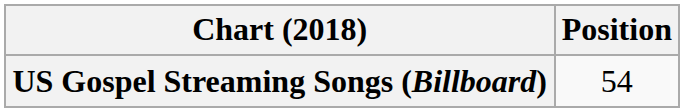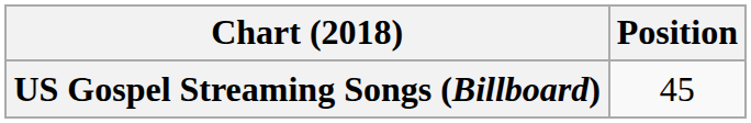US Gospel Streaming Songs (Billboard) | Position: 54 -> 45
